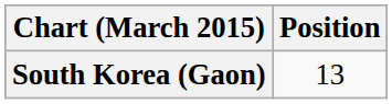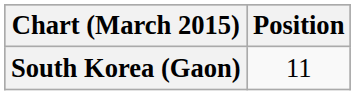South Korea (Gaon) | Position: 13 -> 11
